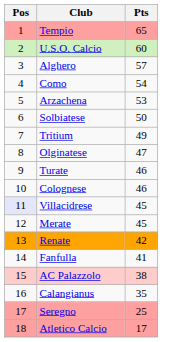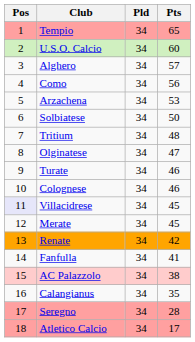+ column: Pld | 34 | 34 | 34 | 34 | 34 | 34 | 34 | 34 | 34 | 34 | 34 | 34 | 34 | 34 | 34 | 34 | 34 | 34
Como | Pts: 54 -> 56
Tritium | Pts: 49 -> 48
Seregno | Pts: 25 -> 28
